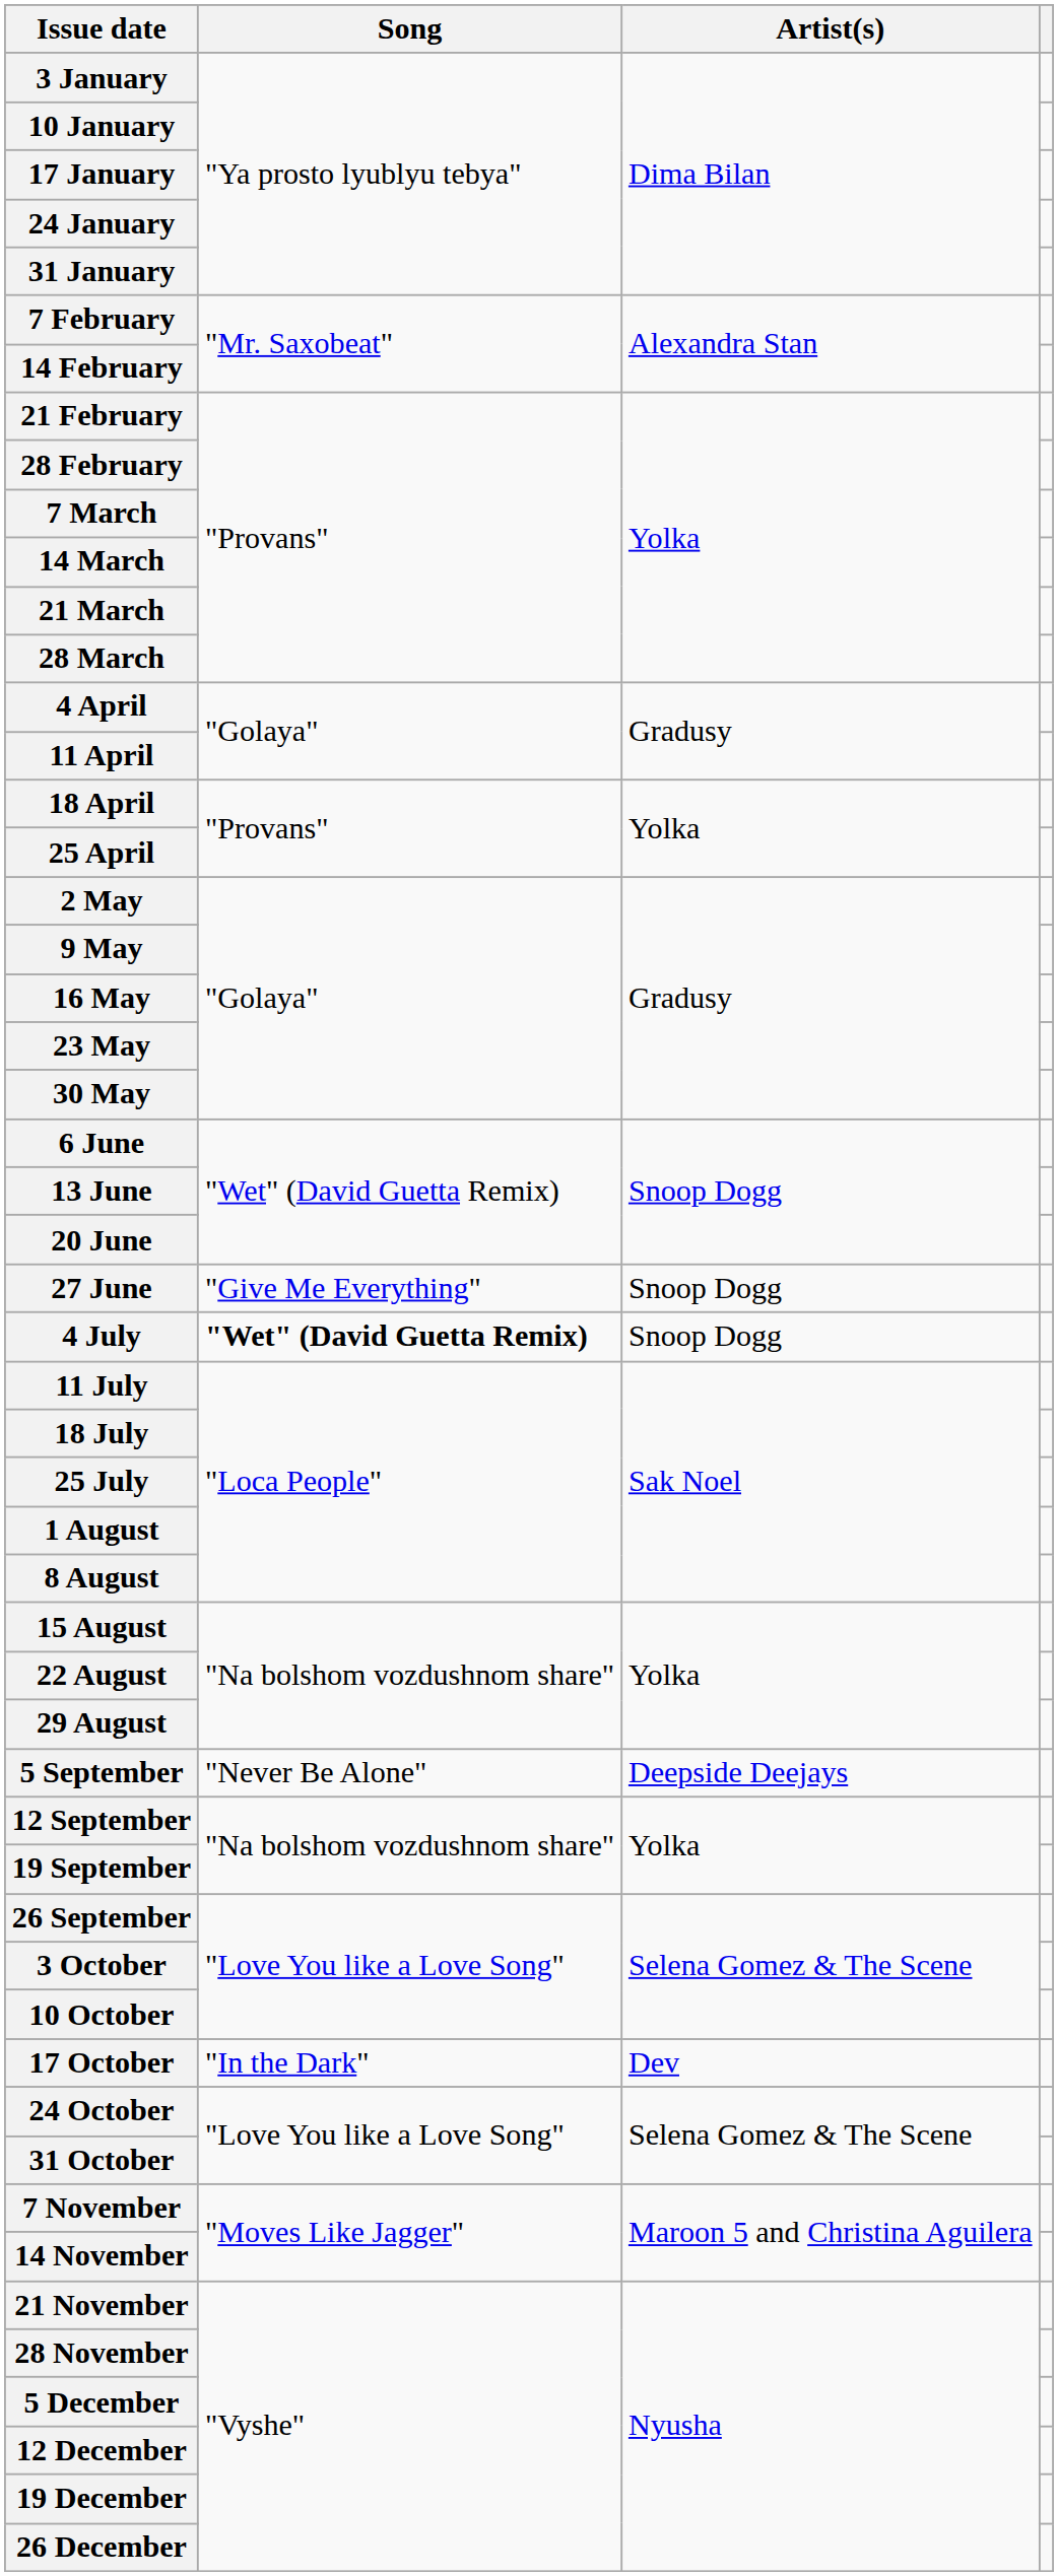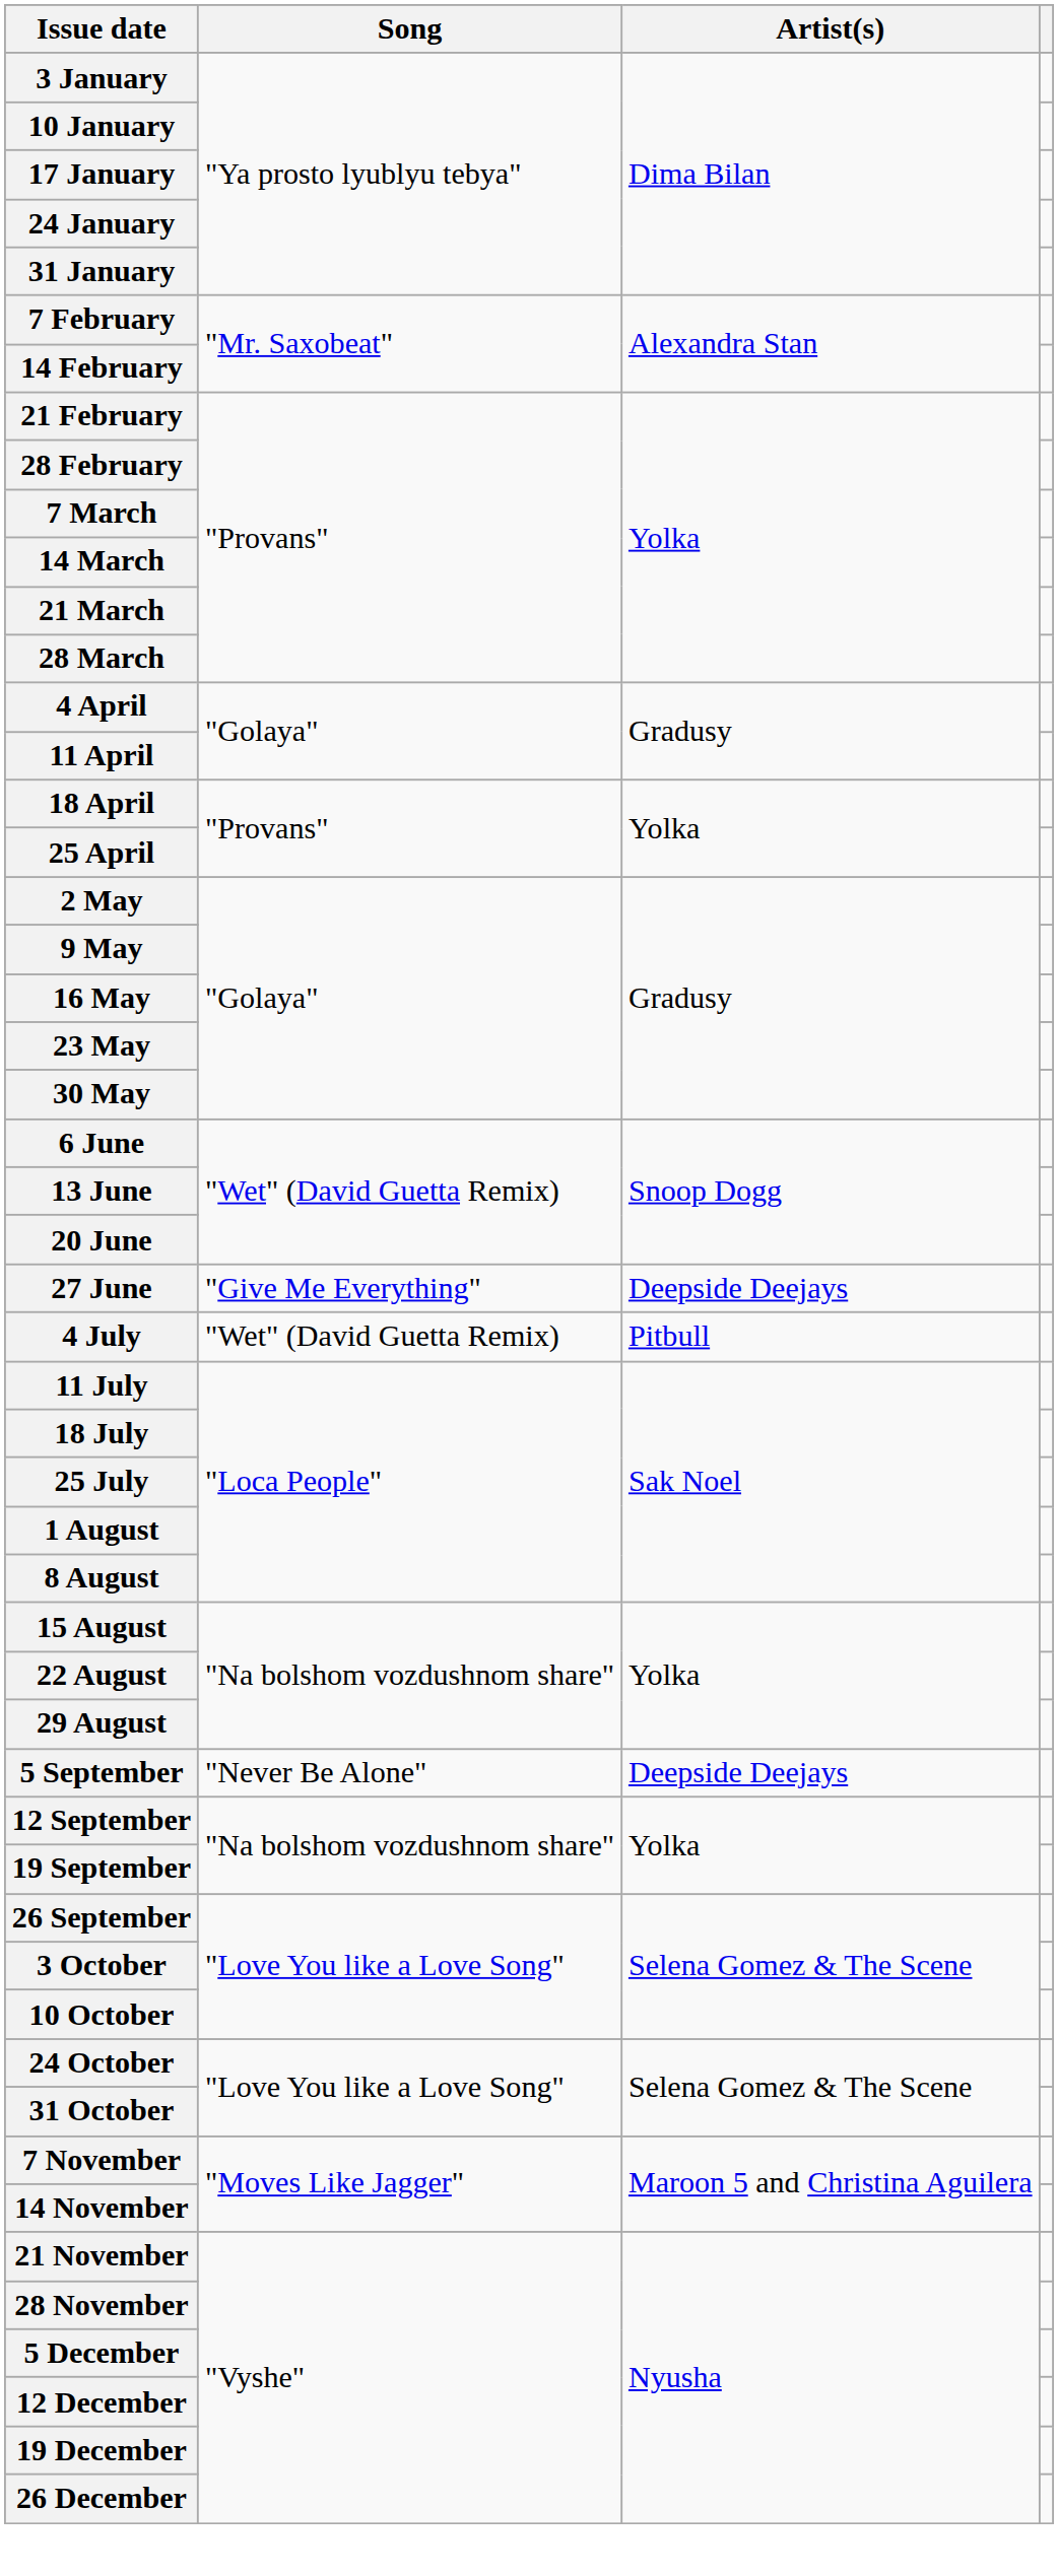27 June | Artist(s): Snoop Dogg -> Deepside Deejays
4 July | Song: bold -> normal
4 July | Artist(s): Snoop Dogg -> Pitbull
- row: 17 October | "In the Dark" | Dev
